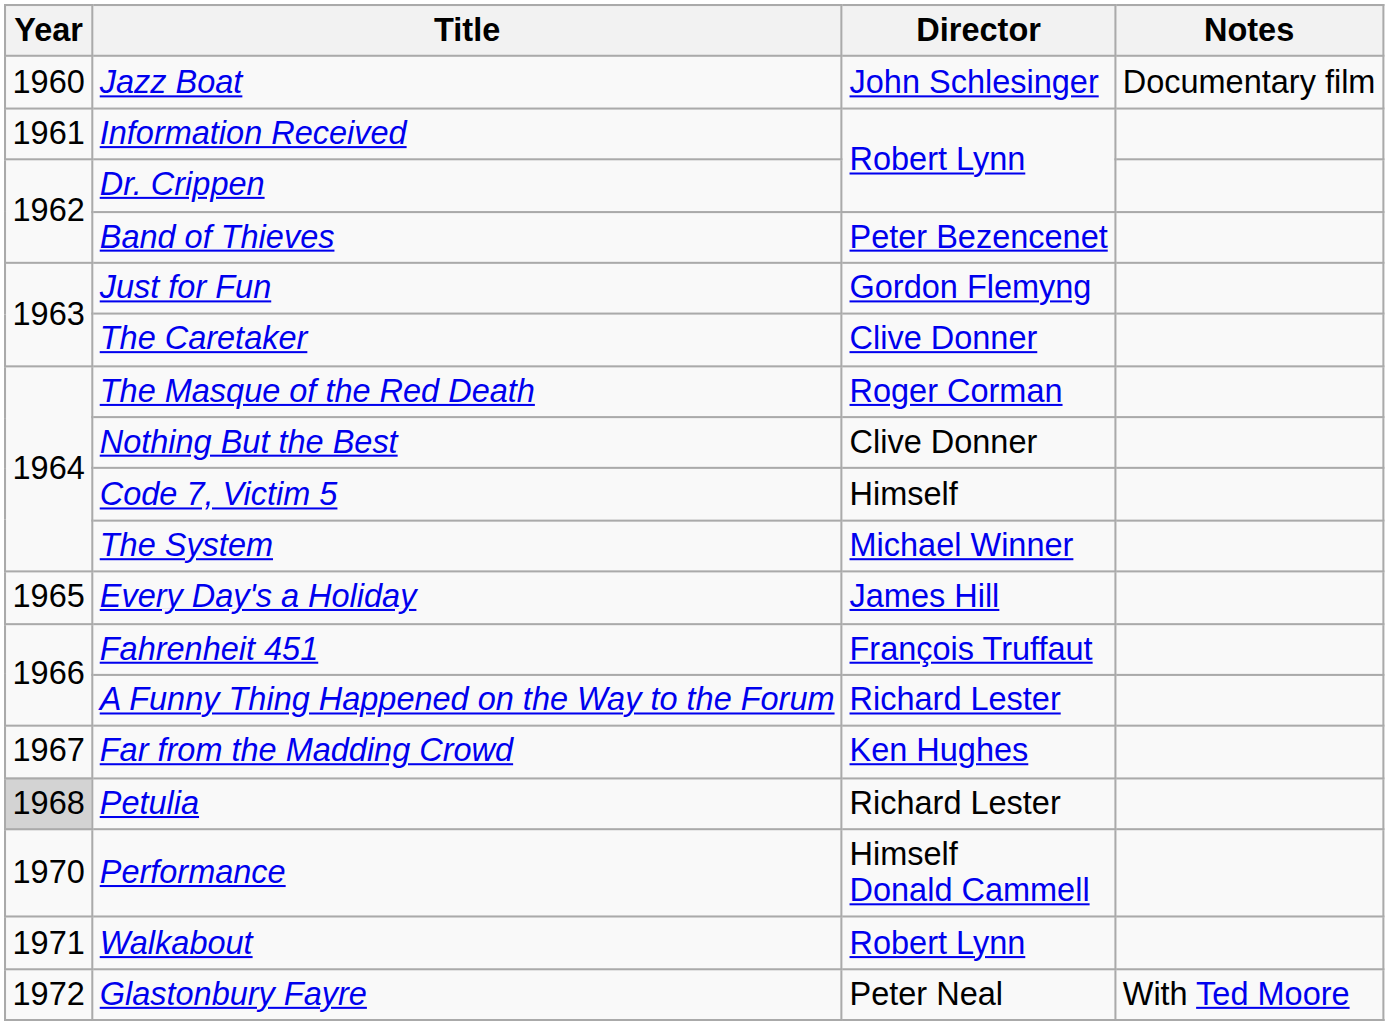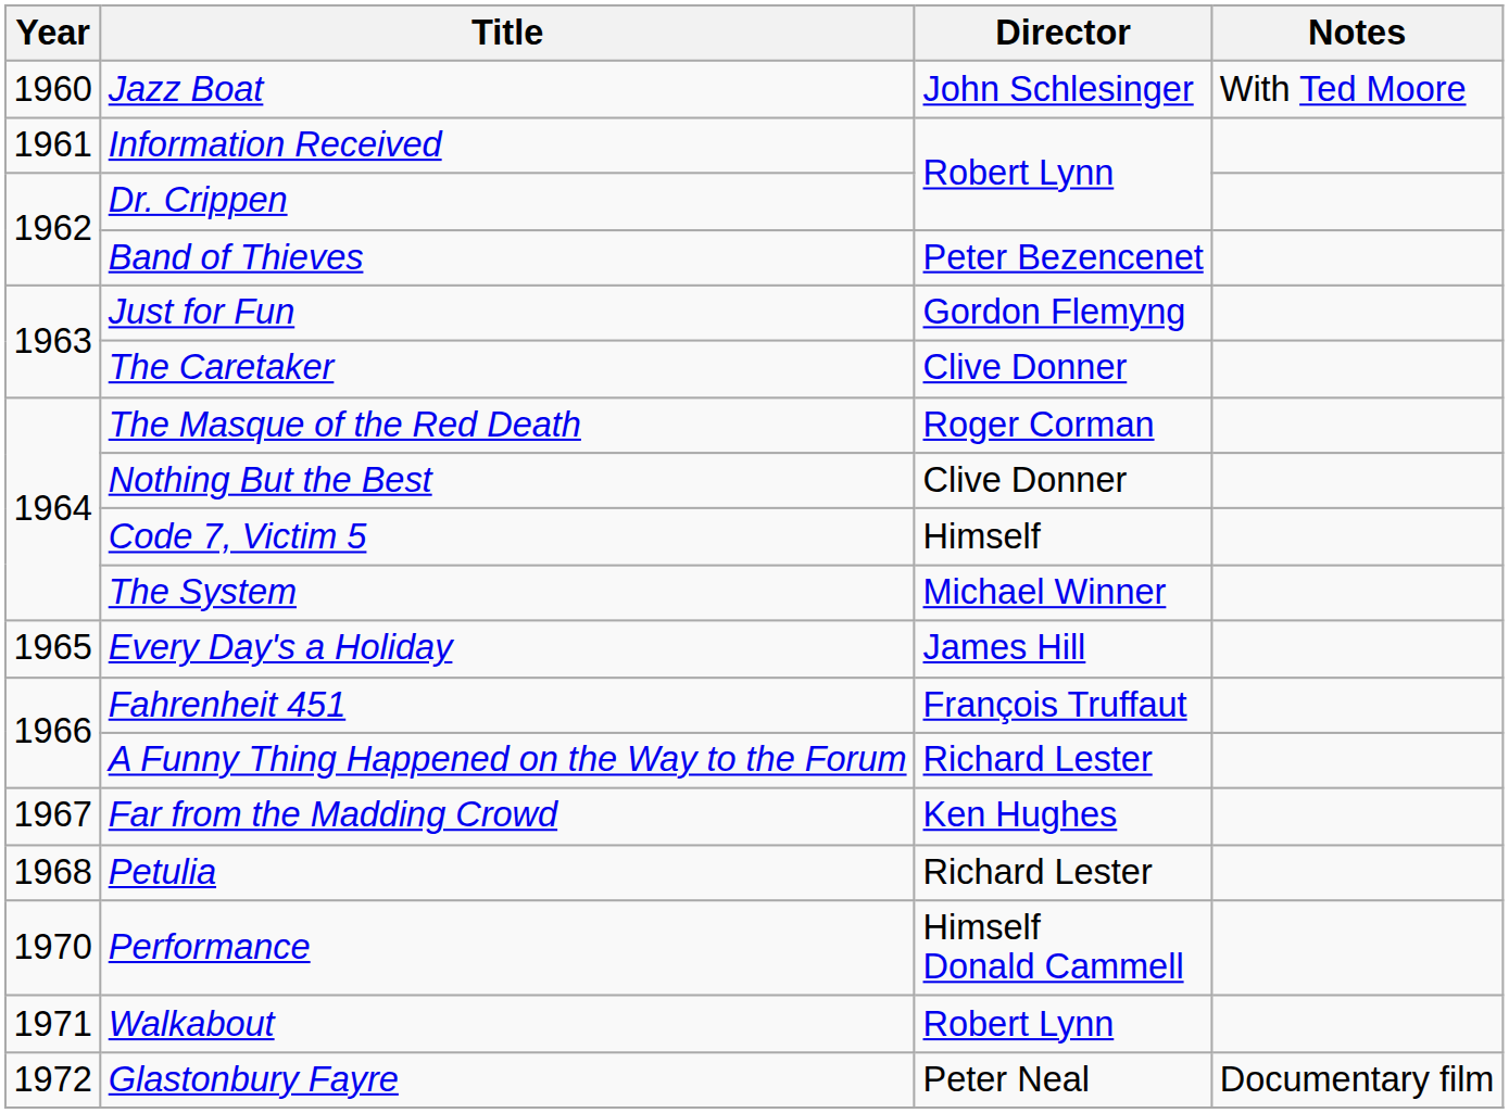Jazz Boat | Notes: Documentary film -> With Ted Moore
Petulia | Year: lightgrey background -> no background
Glastonbury Fayre | Notes: With Ted Moore -> Documentary film
